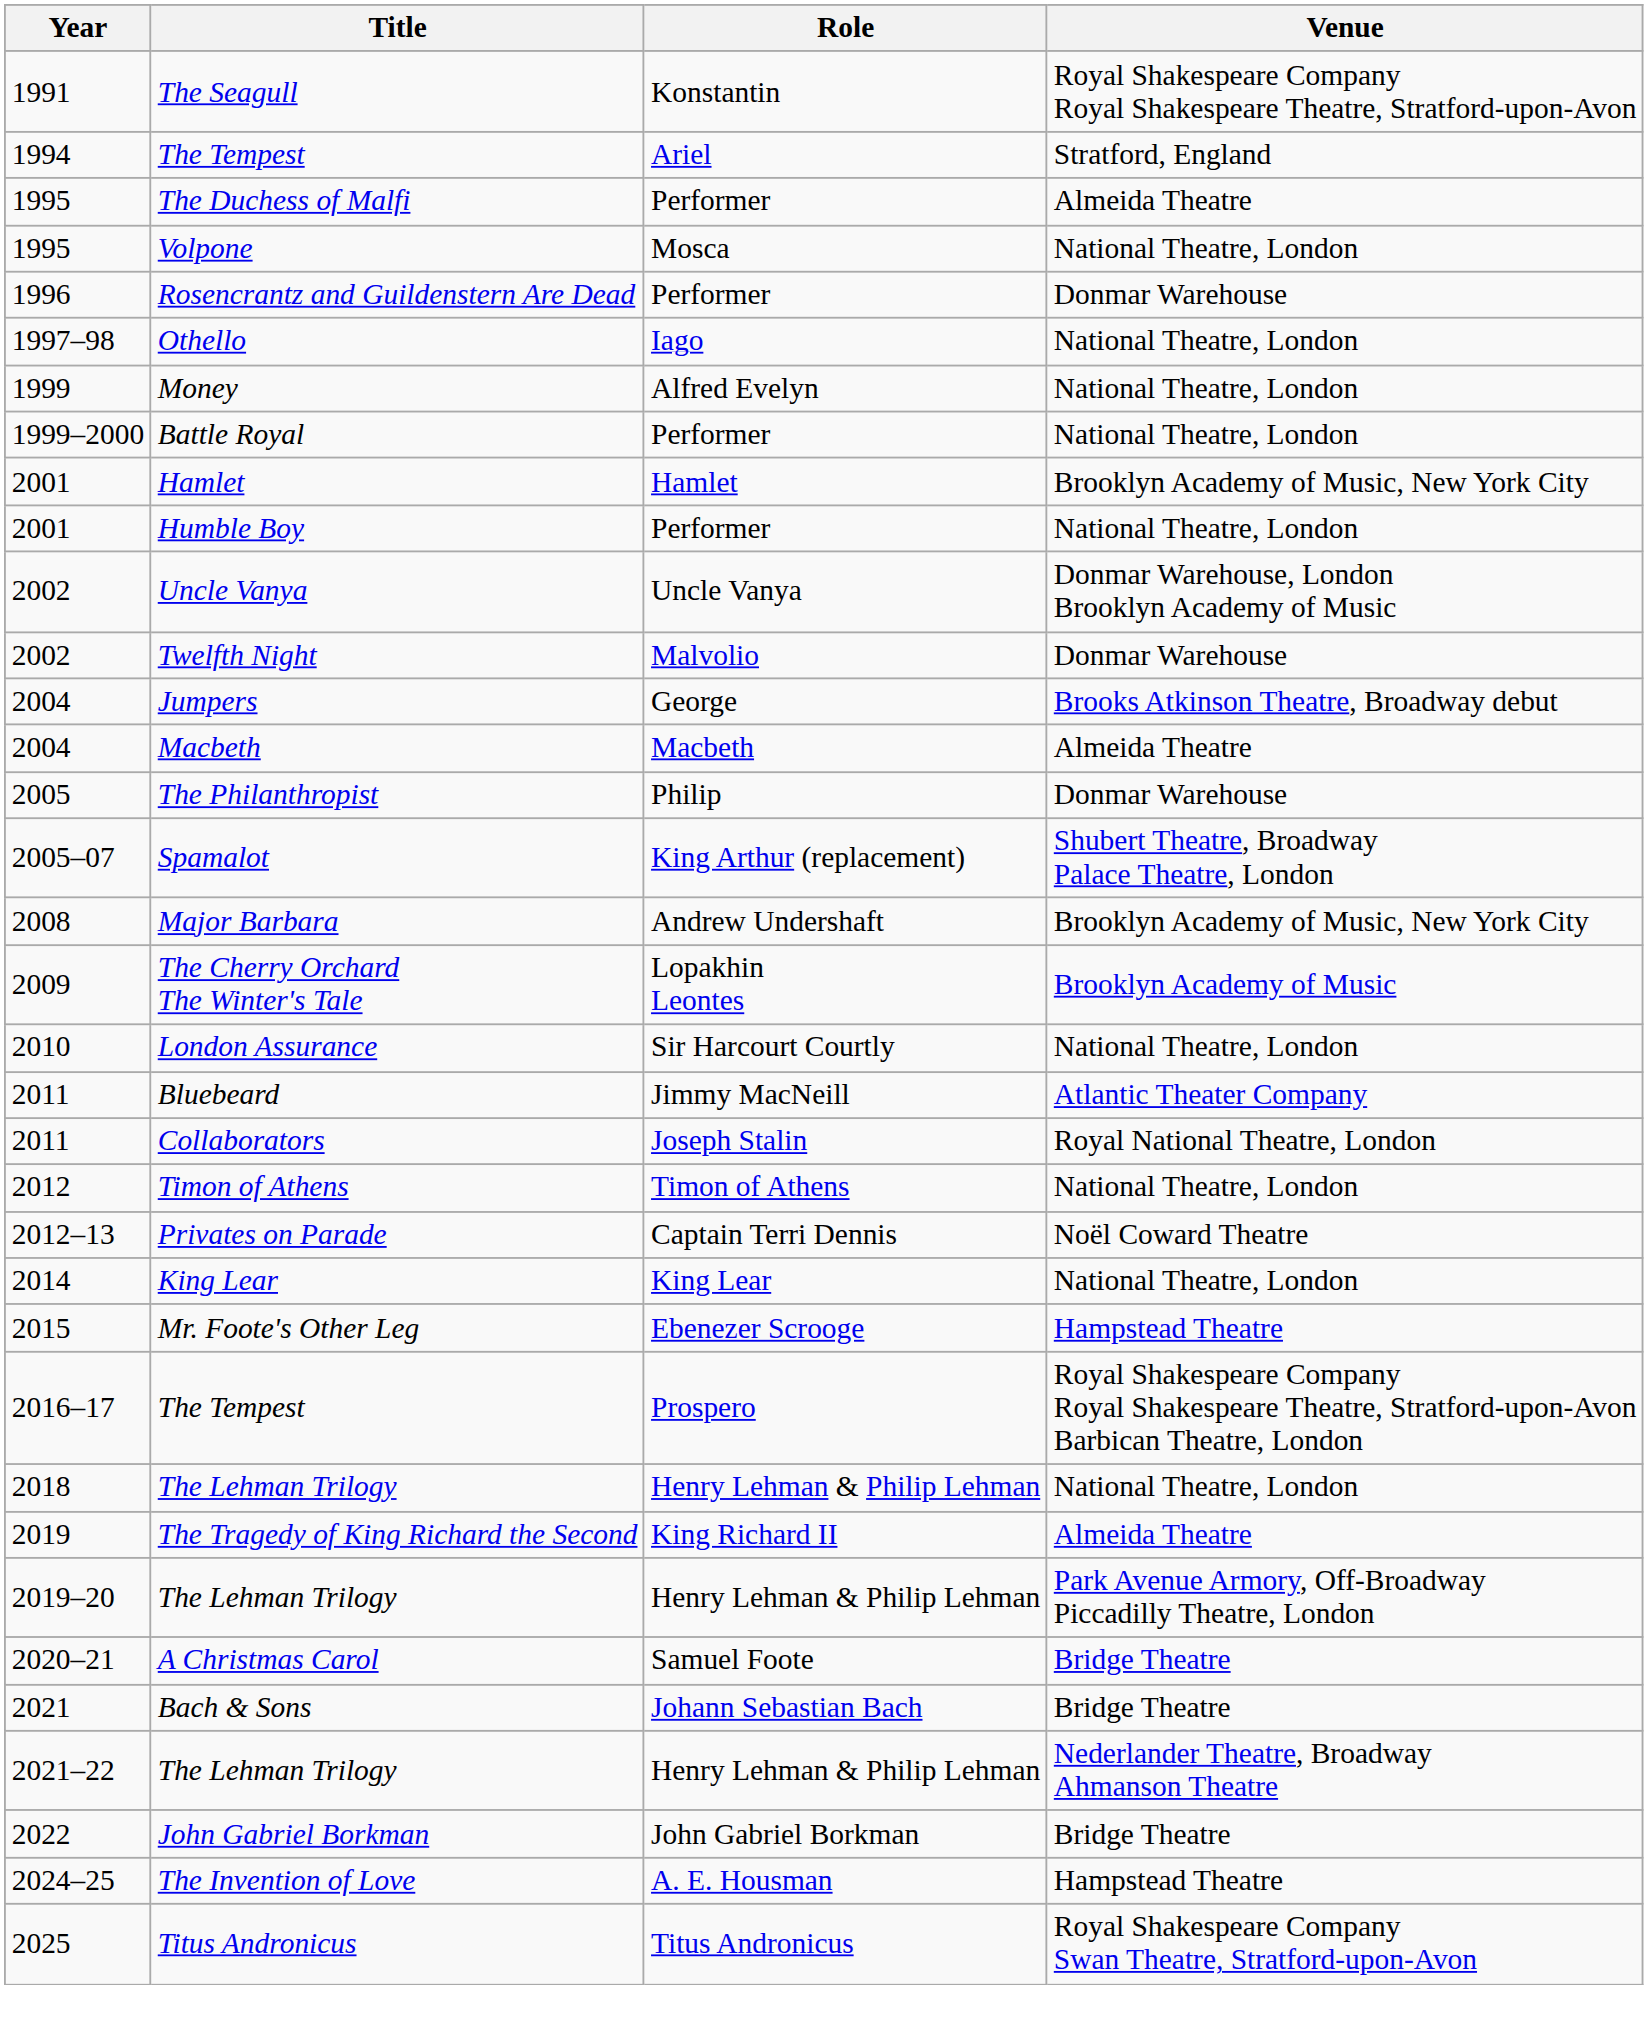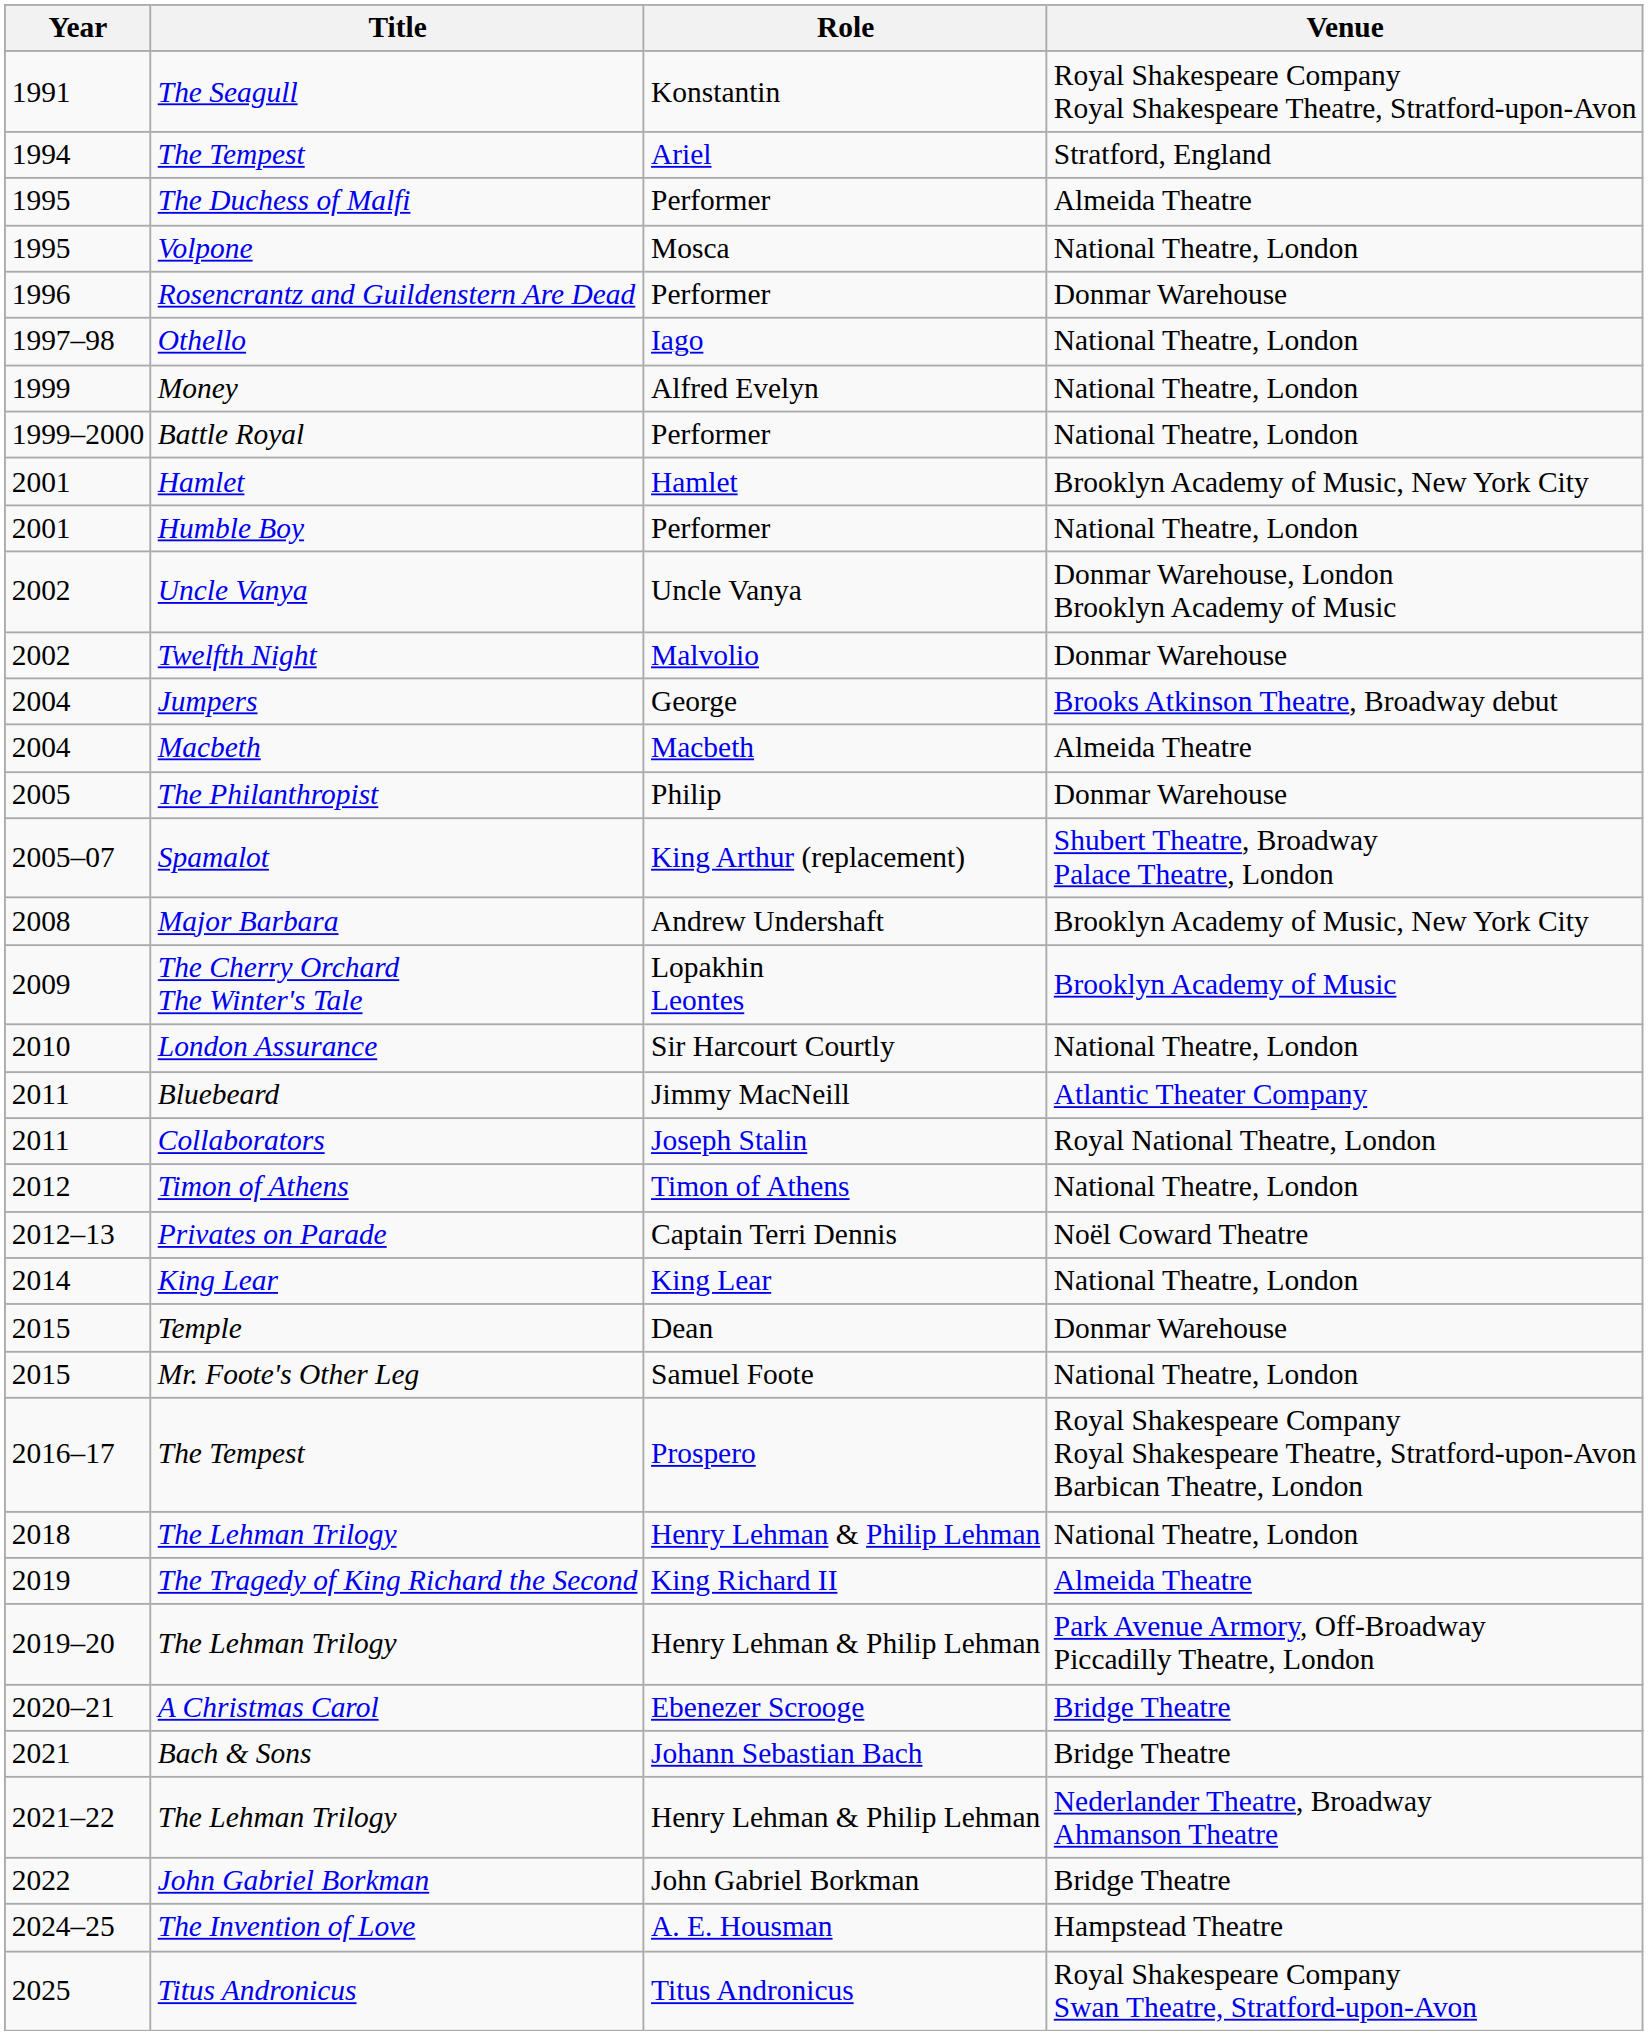+ row: 2015 | Temple | Dean | Donmar Warehouse
Mr. Foote's Other Leg | Role: Ebenezer Scrooge -> Samuel Foote
Mr. Foote's Other Leg | Venue: Hampstead Theatre -> National Theatre, London
A Christmas Carol | Role: Samuel Foote -> Ebenezer Scrooge
